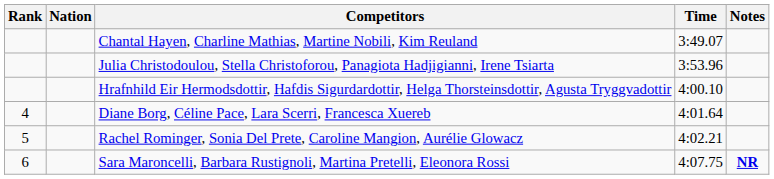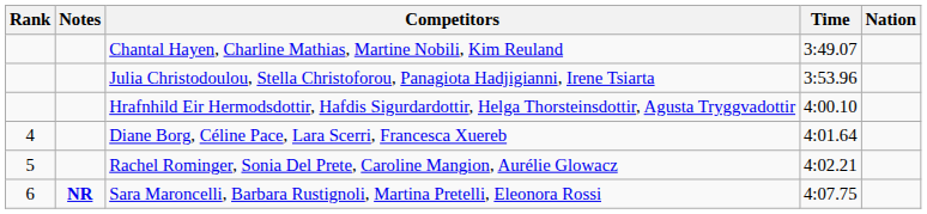columns swapped: Nation <-> Notes
